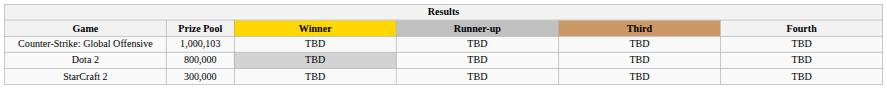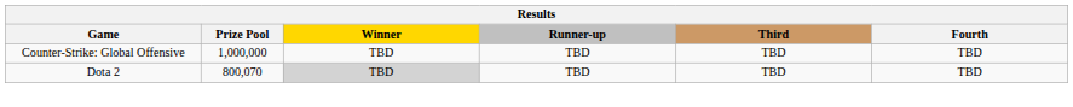Counter-Strike: Global Offensive | Prize Pool: 1,000,103 -> 1,000,000
Dota 2 | Prize Pool: 800,000 -> 800,070
- row: StarCraft 2 | 300,000 | TBD | TBD | TBD | TBD
